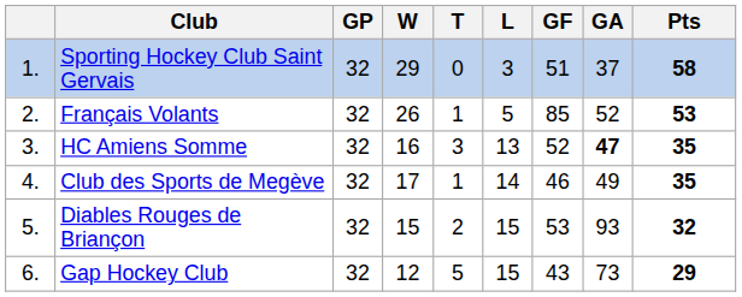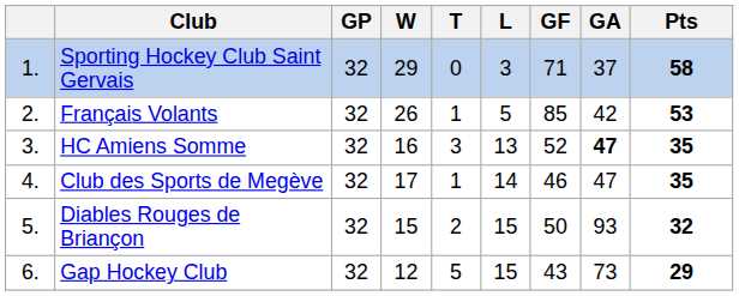Sporting Hockey Club Saint Gervais | GF: 51 -> 71
Français Volants | GA: 52 -> 42
Club des Sports de Megève | GA: 49 -> 47
Diables Rouges de Briançon | GF: 53 -> 50
